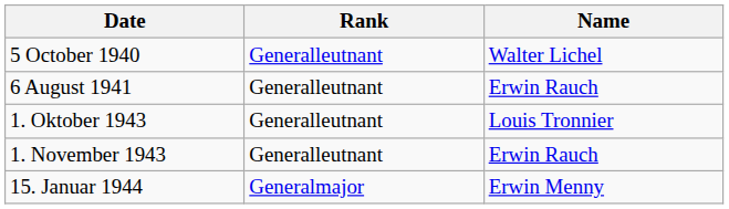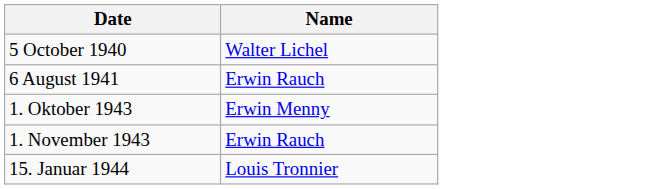- column: Rank | Generalleutnant | Generalleutnant | Generalleutnant | Generalleutnant | Generalmajor
1. Oktober 1943 | Name: Louis Tronnier -> Erwin Menny
15. Januar 1944 | Name: Erwin Menny -> Louis Tronnier
